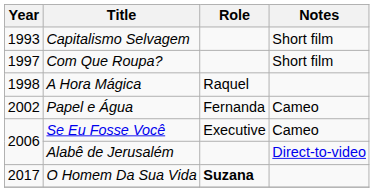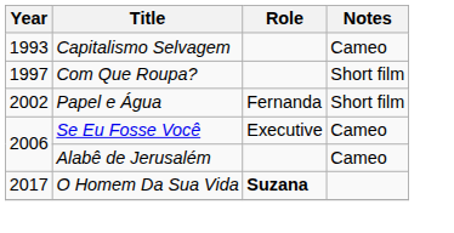Capitalismo Selvagem | Notes: Short film -> Cameo
- row: 1998 | A Hora Mágica | Raquel
Papel e Água | Notes: Cameo -> Short film
Alabê de Jerusalém | Notes: Direct-to-video -> Cameo
